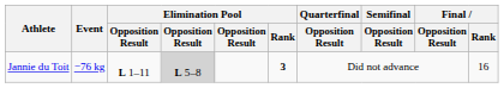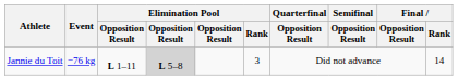Jannie du Toit | Elimination Pool / Rank: bold -> normal
Jannie du Toit | Final / Rank: 16 -> 14
